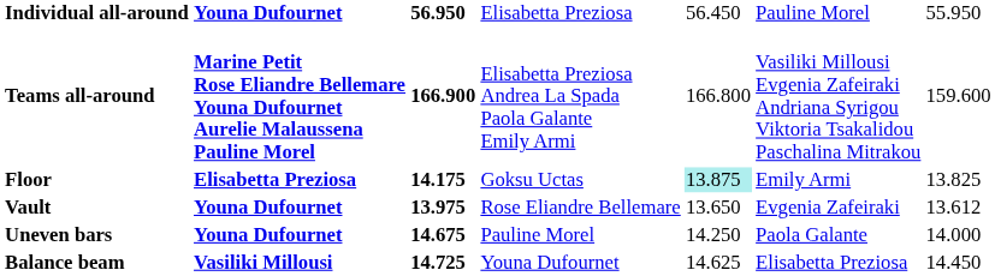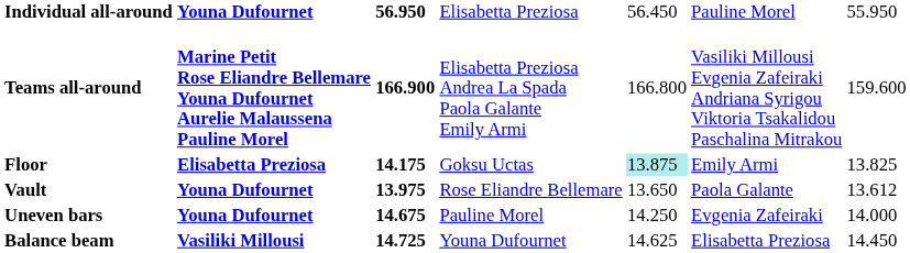Vault | column 6: Evgenia Zafeiraki -> Paola Galante
Uneven bars | column 6: Paola Galante -> Evgenia Zafeiraki
